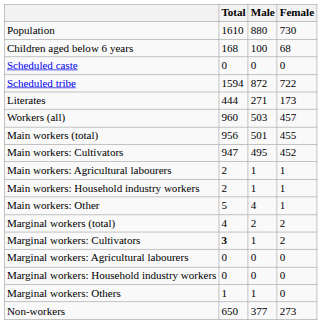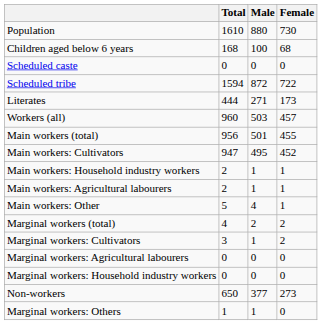rows swapped: Main workers: Agricultural labourers <-> Main workers: Household industry workers
Marginal workers: Cultivators | Total: bold -> normal
rows swapped: Marginal workers: Others <-> Non-workers
